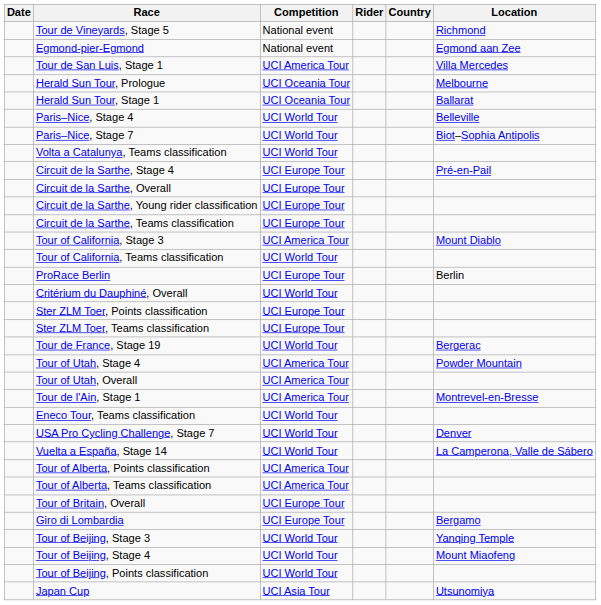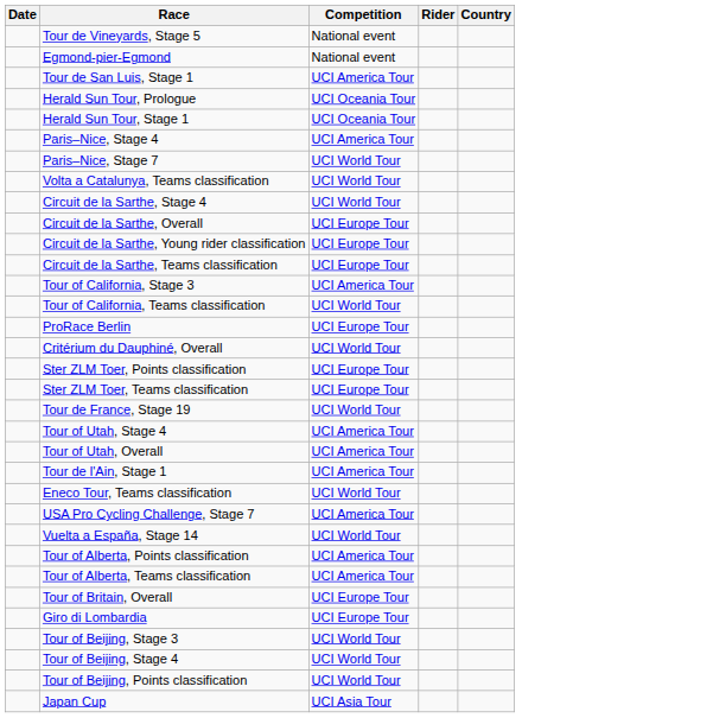- column: Location | Richmond | Egmond aan Zee | Villa Mercedes | Melbourne | Ballarat | Belleville | Biot–Sophia Antipolis | Pré-en-Pail | Mount Diablo | Berlin | Bergerac | Powder Mountain | Montrevel-en-Bresse | Denver | La Camperona, Valle de Sábero | Bergamo | Yanqing Temple | Mount Miaofeng | Utsunomiya
Paris–Nice, Stage 4 | Competition: UCI World Tour -> UCI America Tour
Circuit de la Sarthe, Stage 4 | Competition: UCI Europe Tour -> UCI World Tour
USA Pro Cycling Challenge, Stage 7 | Competition: UCI World Tour -> UCI America Tour
